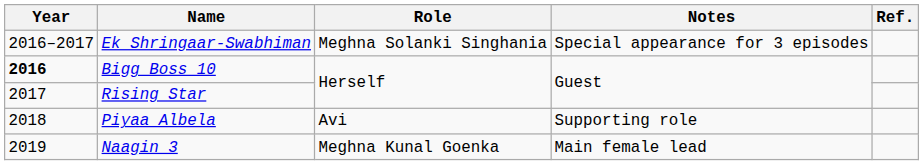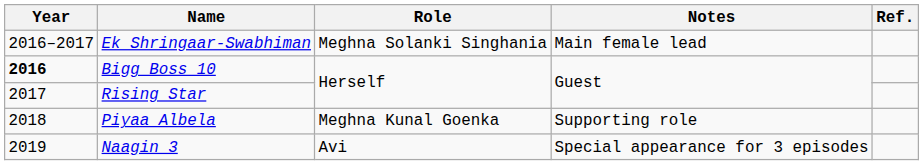Ek Shringaar-Swabhiman | Notes: Special appearance for 3 episodes -> Main female lead
Piyaa Albela | Role: Avi -> Meghna Kunal Goenka
Naagin 3 | Role: Meghna Kunal Goenka -> Avi
Naagin 3 | Notes: Main female lead -> Special appearance for 3 episodes
